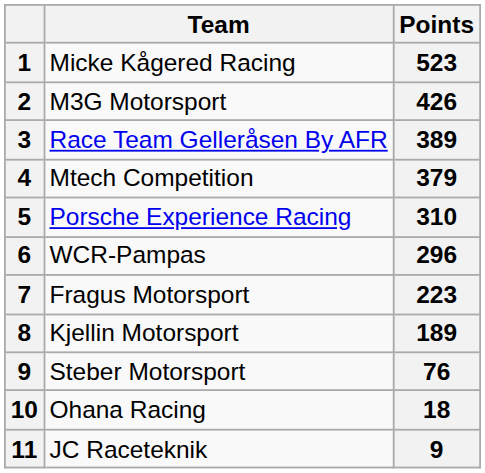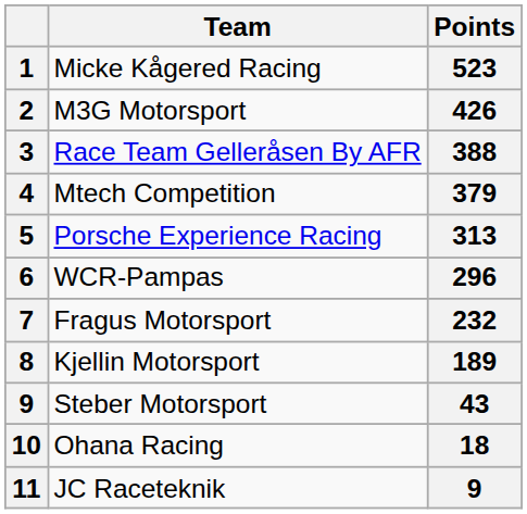Race Team Gelleråsen By AFR | Points: 389 -> 388
Porsche Experience Racing | Points: 310 -> 313
Fragus Motorsport | Points: 223 -> 232
Steber Motorsport | Points: 76 -> 43
